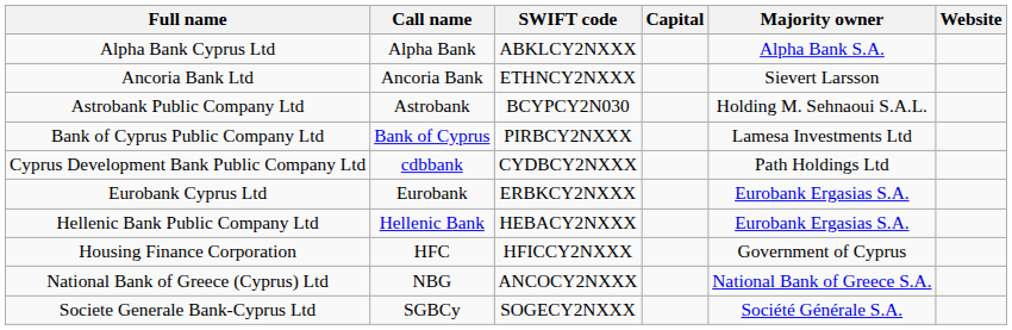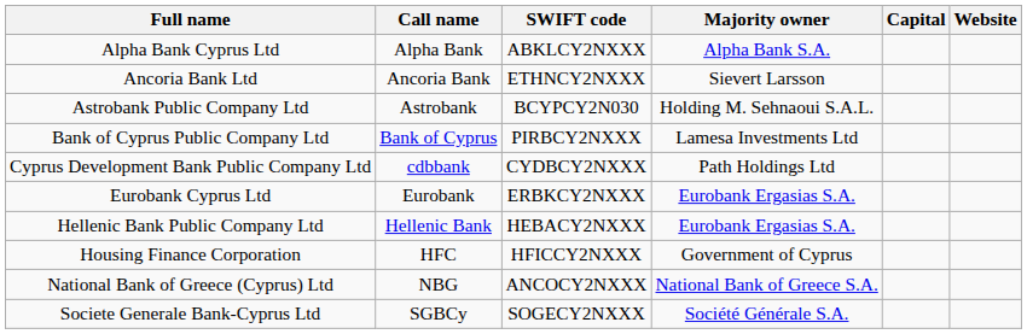columns swapped: Majority owner <-> Capital
